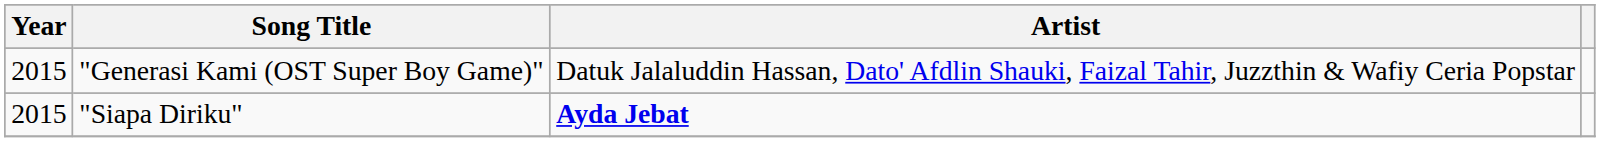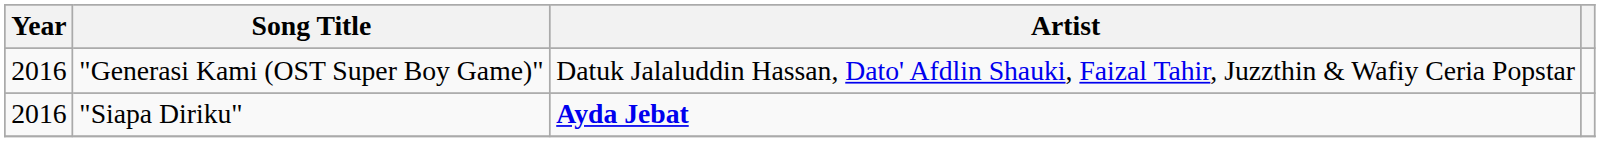"Generasi Kami (OST Super Boy Game)" | Year: 2015 -> 2016
"Siapa Diriku" | Year: 2015 -> 2016
